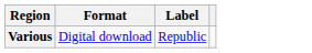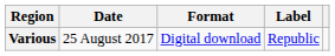+ column: Date | 25 August 2017
